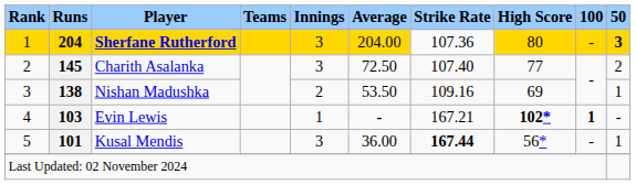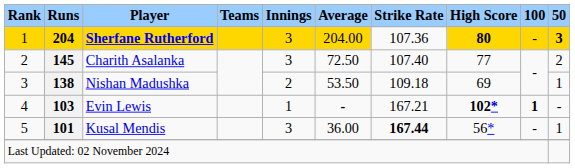Sherfane Rutherford | High Score: normal -> bold
Nishan Madushka | Strike Rate: 109.16 -> 109.18
